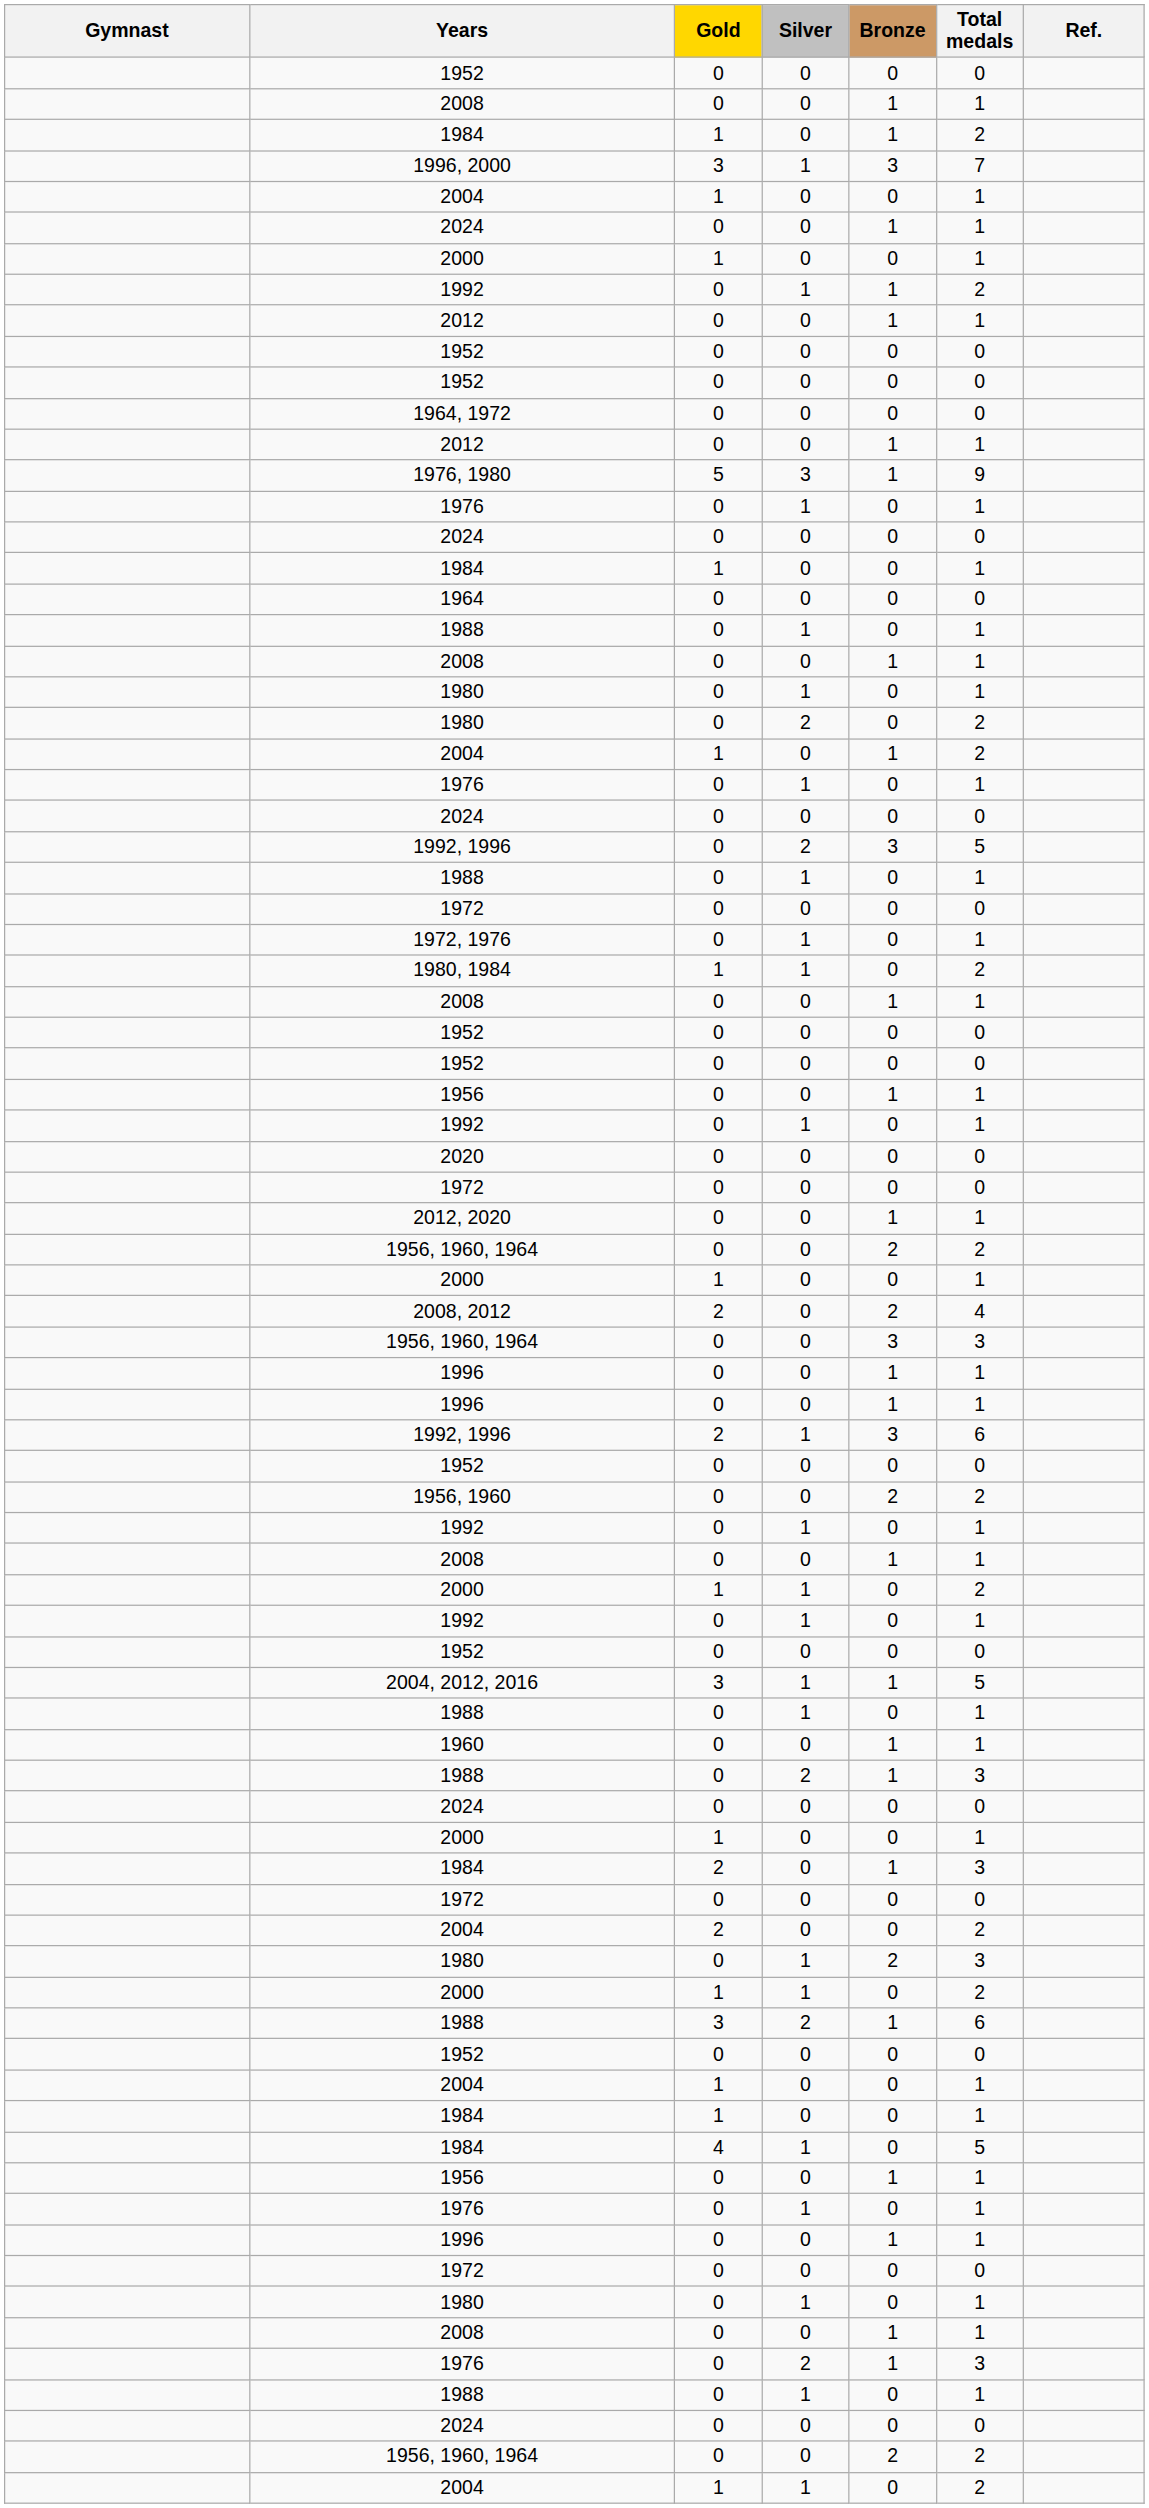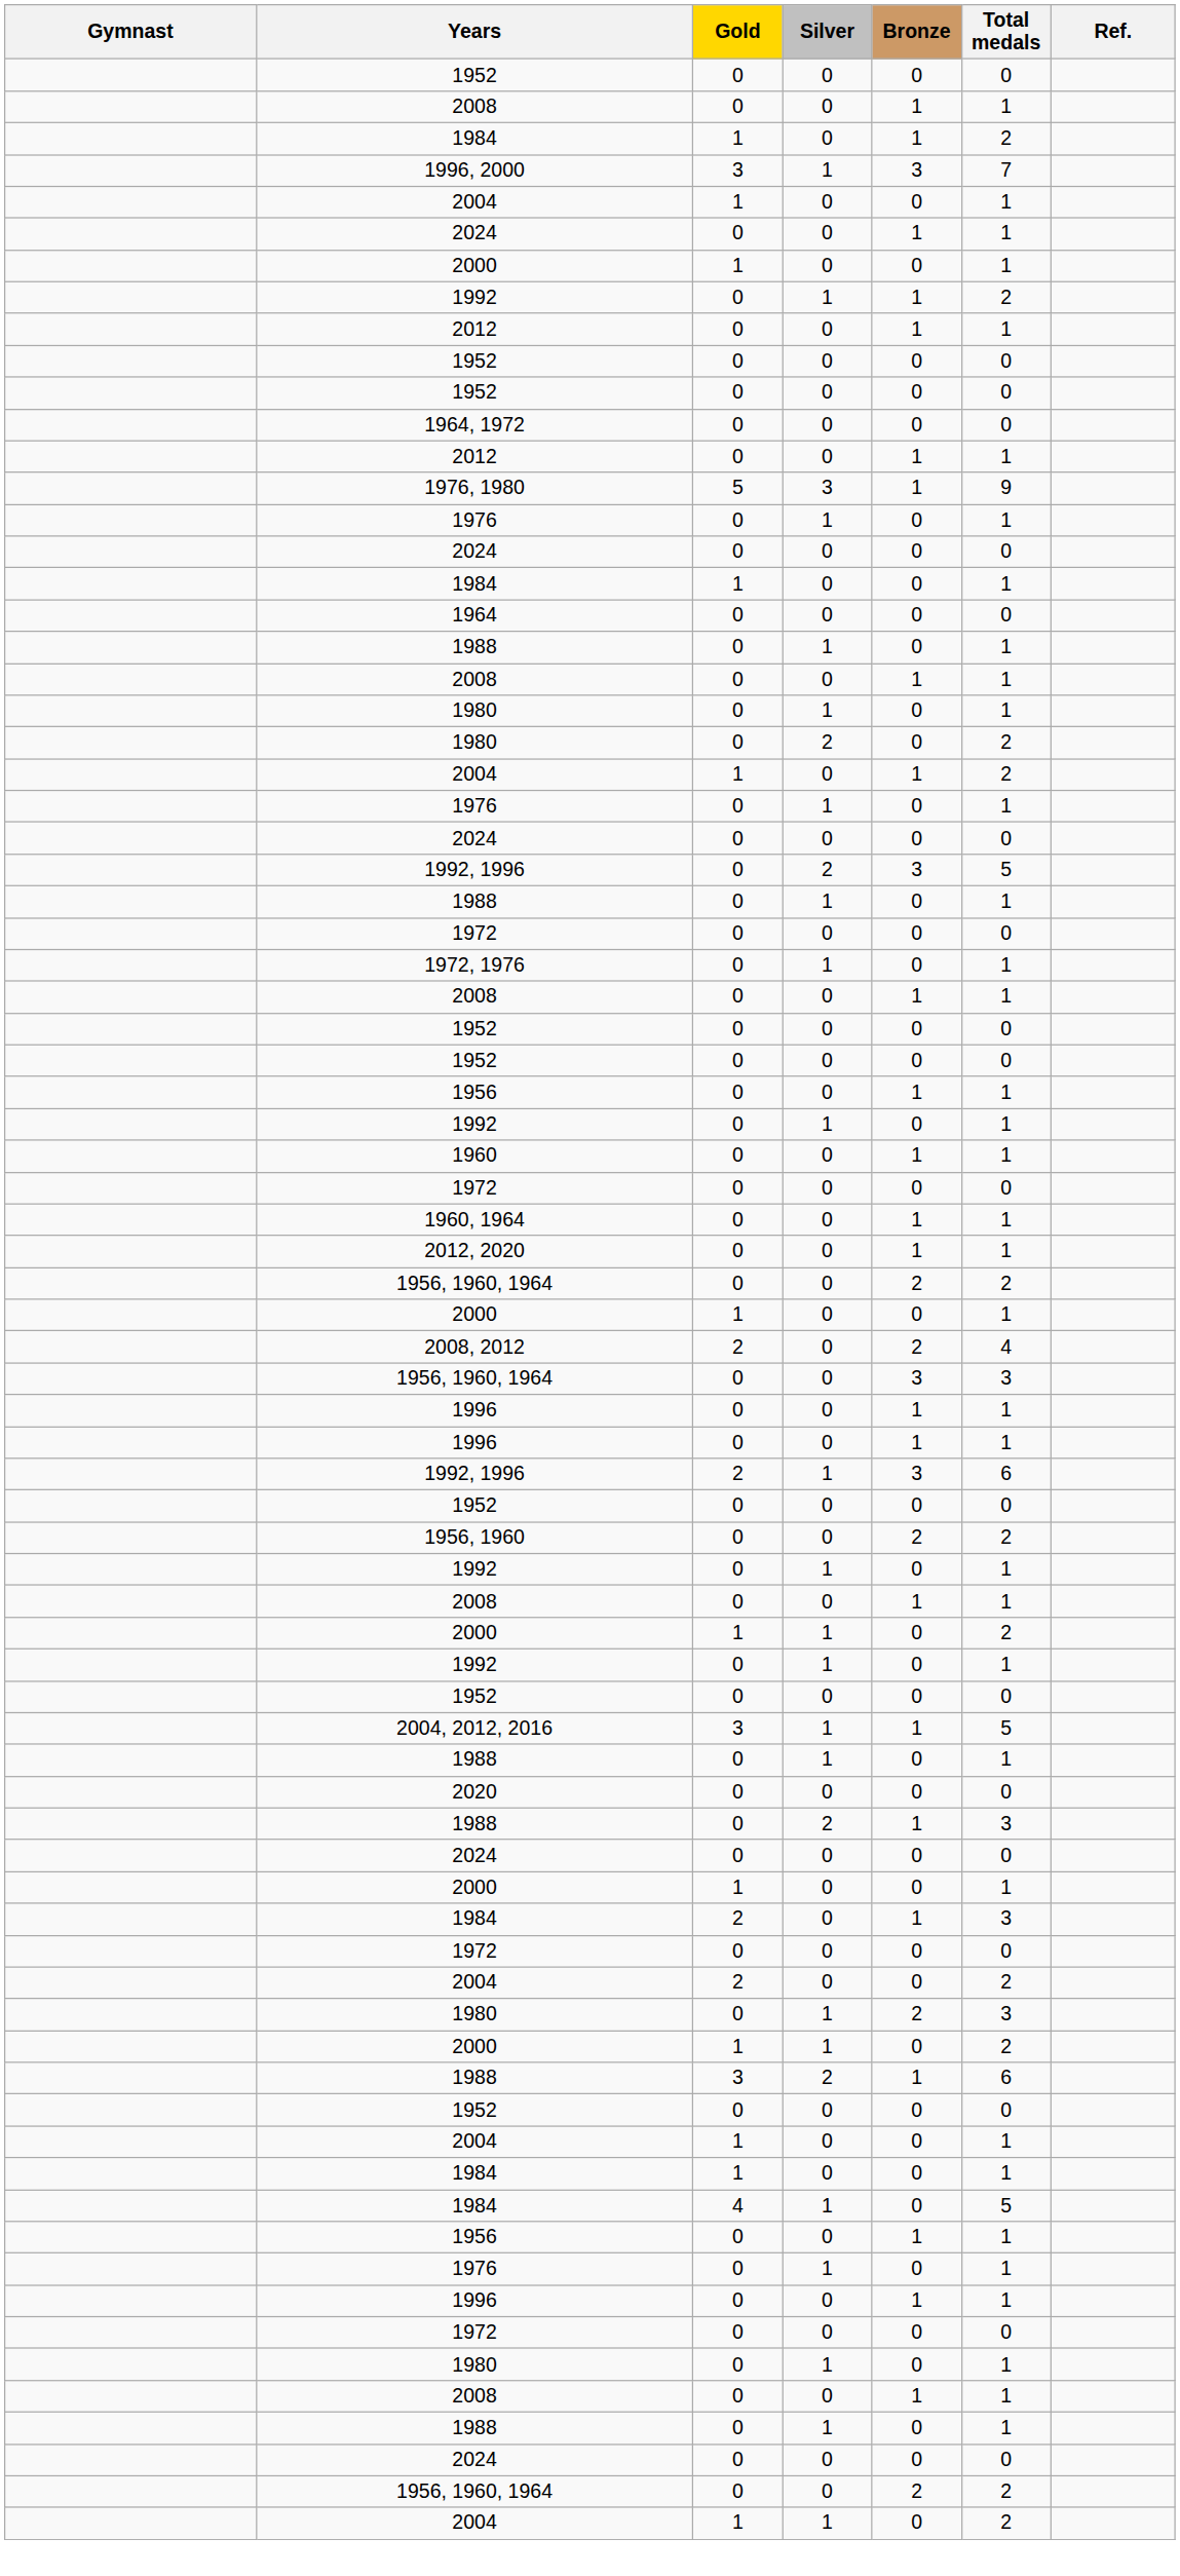- row: 1980, 1984 | 1 | 1 | 0 | 2
rows swapped: 2020 <-> 1960
+ row: 1960, 1964 | 0 | 0 | 1 | 1
- row: 1976 | 0 | 2 | 1 | 3
